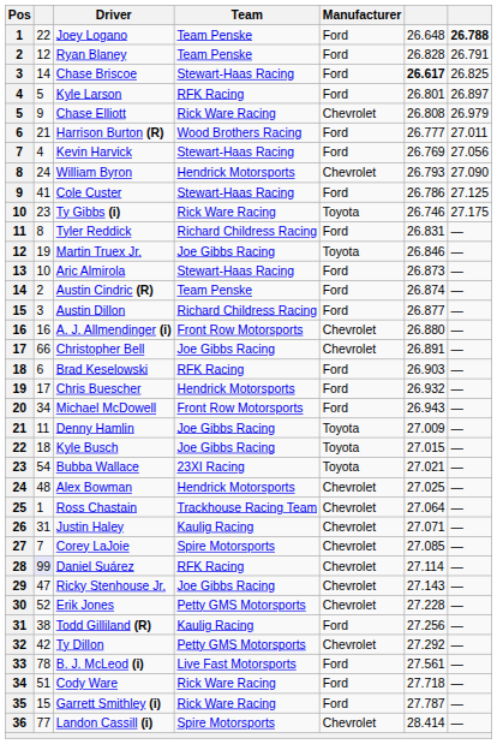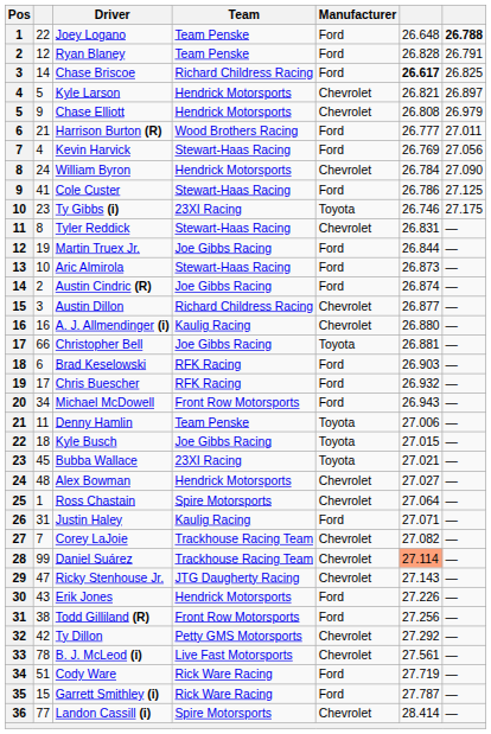Chase Briscoe | Team: Stewart-Haas Racing -> Richard Childress Racing
Kyle Larson | Team: RFK Racing -> Hendrick Motorsports
Kyle Larson | Manufacturer: Ford -> Chevrolet
Kyle Larson | column 6: 26.801 -> 26.821
Chase Elliott | Team: Rick Ware Racing -> Hendrick Motorsports
William Byron | column 6: 26.793 -> 26.784
Ty Gibbs (i) | Team: Rick Ware Racing -> 23XI Racing
Tyler Reddick | Team: Richard Childress Racing -> Stewart-Haas Racing
Tyler Reddick | Manufacturer: Ford -> Chevrolet
Martin Truex Jr. | Manufacturer: Toyota -> Ford
Martin Truex Jr. | column 6: 26.846 -> 26.844
Austin Cindric (R) | Team: Team Penske -> Joe Gibbs Racing
Austin Dillon | Manufacturer: Ford -> Chevrolet
A. J. Allmendinger (i) | Team: Front Row Motorsports -> Kaulig Racing
Christopher Bell | Manufacturer: Chevrolet -> Toyota
Christopher Bell | column 6: 26.891 -> 26.881
Chris Buescher | Team: Hendrick Motorsports -> RFK Racing
Denny Hamlin | Team: Joe Gibbs Racing -> Team Penske
Denny Hamlin | column 6: 27.009 -> 27.006
Bubba Wallace | column 2: 54 -> 45
Alex Bowman | column 6: 27.025 -> 27.027
Ross Chastain | Team: Trackhouse Racing Team -> Spire Motorsports
Justin Haley | Manufacturer: Chevrolet -> Ford
Corey LaJoie | Team: Spire Motorsports -> Trackhouse Racing Team
Corey LaJoie | column 6: 27.085 -> 27.082
Daniel Suárez | column 2: lavender background -> no background
Daniel Suárez | Team: RFK Racing -> Trackhouse Racing Team
Daniel Suárez | column 6: no background -> lightsalmon background
Ricky Stenhouse Jr. | Team: Joe Gibbs Racing -> JTG Daugherty Racing
Erik Jones | column 2: 52 -> 43
Erik Jones | Team: Petty GMS Motorsports -> Hendrick Motorsports
Erik Jones | Manufacturer: Chevrolet -> Ford
Erik Jones | column 6: 27.228 -> 27.226
Todd Gilliland (R) | Team: Kaulig Racing -> Front Row Motorsports
B. J. McLeod (i) | Manufacturer: Ford -> Chevrolet
Cody Ware | column 6: 27.718 -> 27.719
